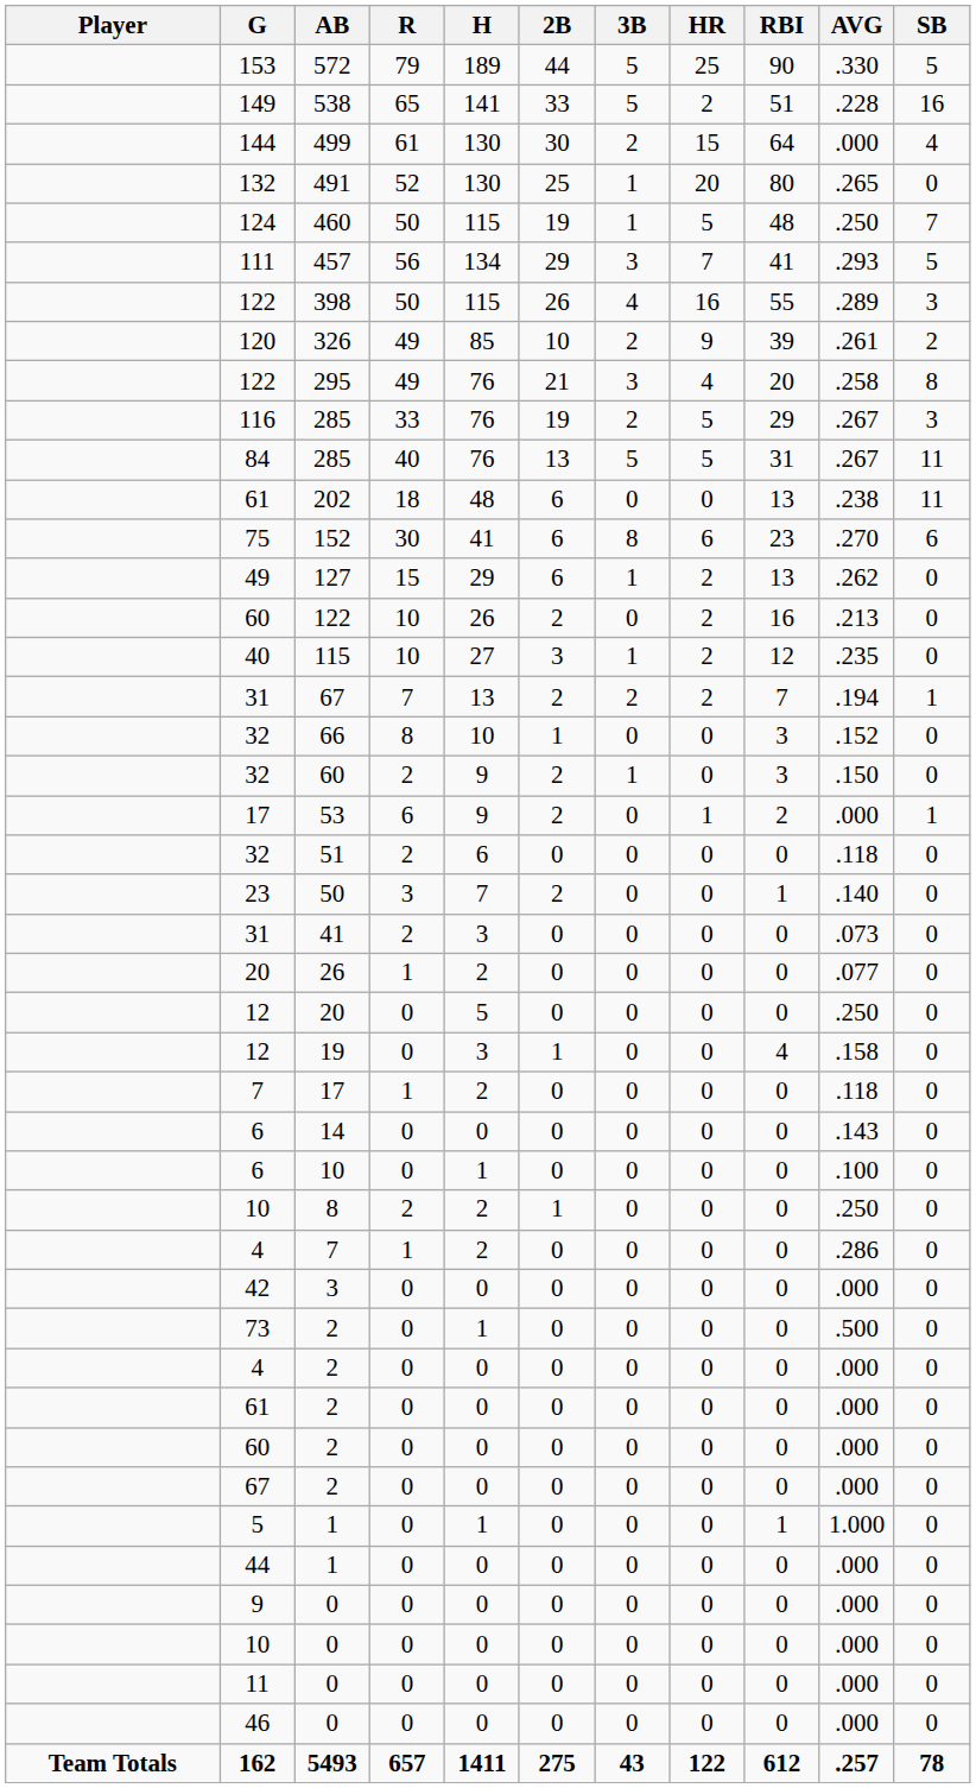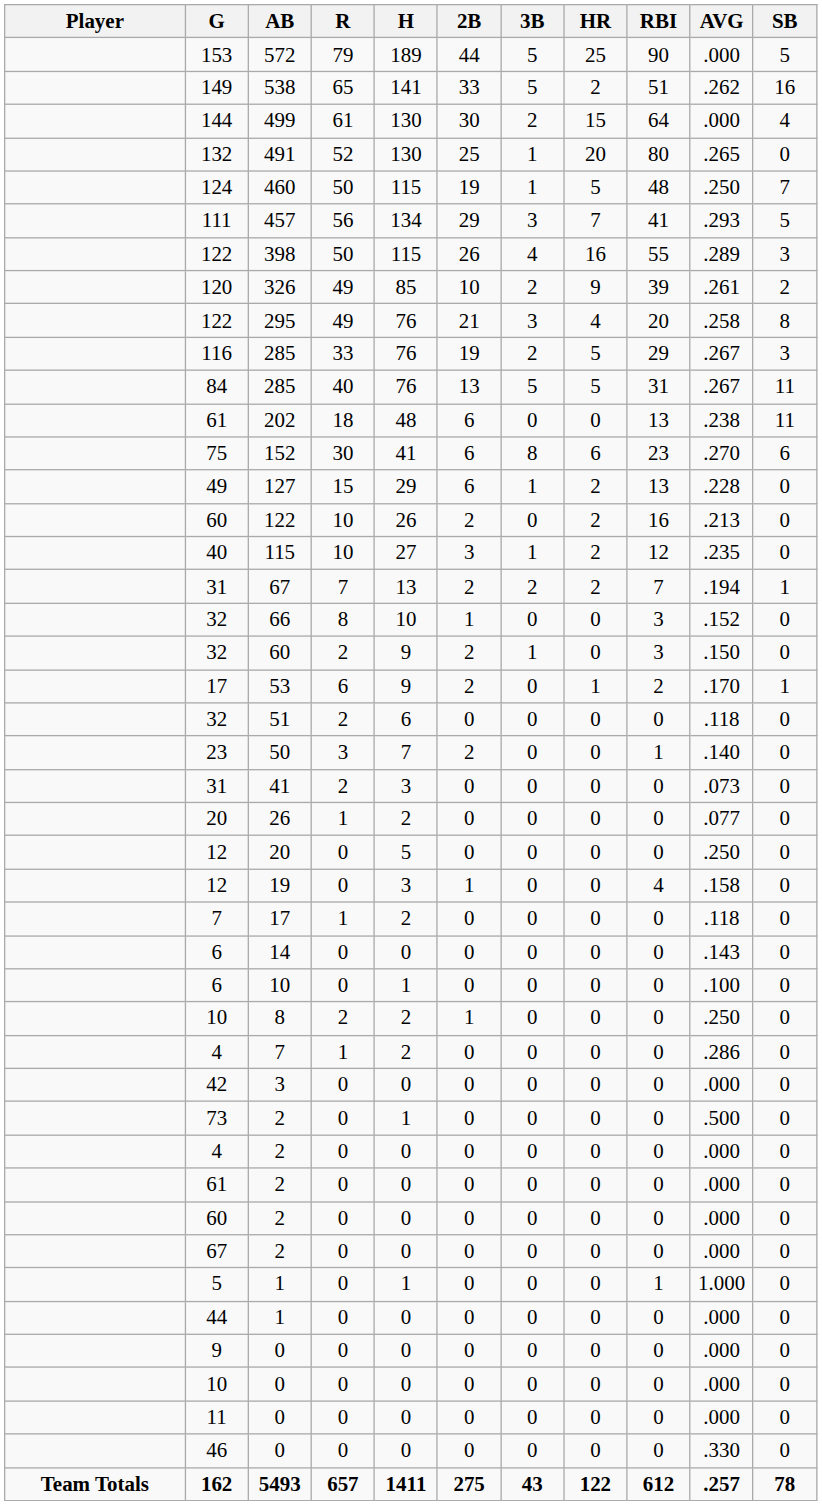572 | AVG: .330 -> .000
538 | AVG: .228 -> .262
127 | AVG: .262 -> .228
53 | AVG: .000 -> .170
46 / 0 | AVG: .000 -> .330
